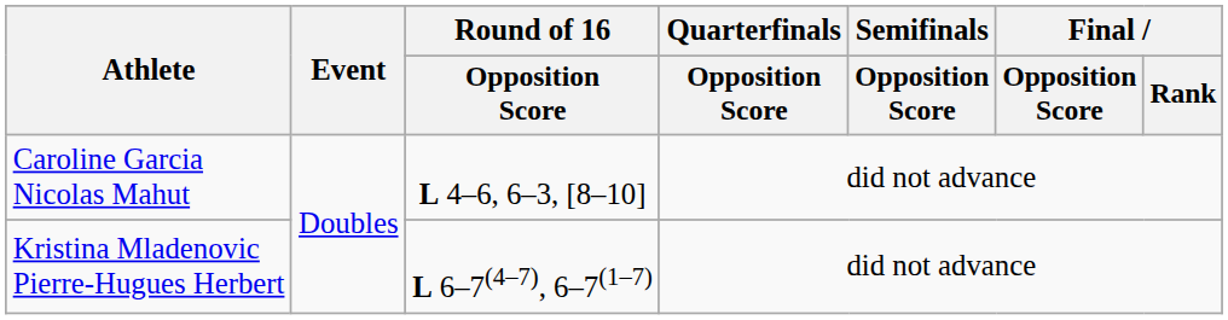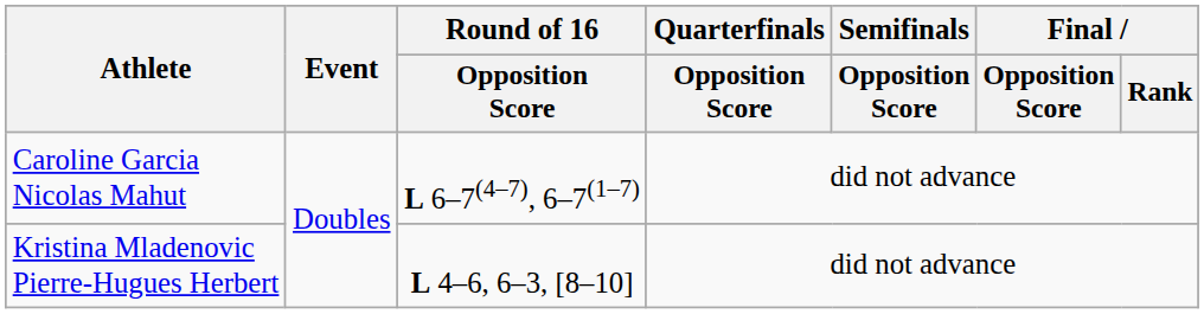Caroline Garcia Nicolas Mahut | Round of 16 / Opposition Score: L 4–6, 6–3, [8–10] -> L 6–7(4–7), 6–7(1–7)
Kristina Mladenovic Pierre-Hugues Herbert | Round of 16 / Opposition Score: L 6–7(4–7), 6–7(1–7) -> L 4–6, 6–3, [8–10]
